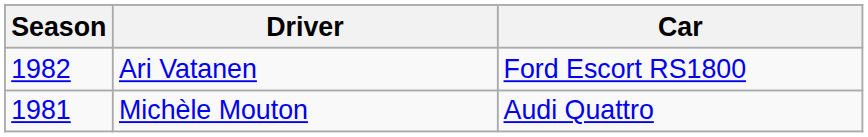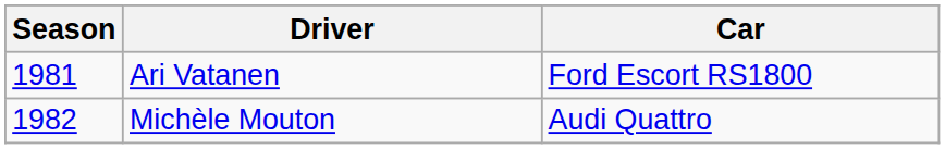Ari Vatanen | Season: 1982 -> 1981
Michèle Mouton | Season: 1981 -> 1982
